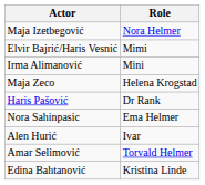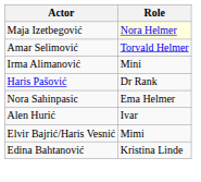Maja Izetbegović | Role: no background -> lightyellow background
rows swapped: Amar Selimović <-> Elvir Bajrić/Haris Vesnić
- row: Maja Zeco | Helena Krogstad
